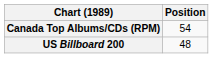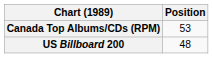Canada Top Albums/CDs (RPM) | Position: 54 -> 53
